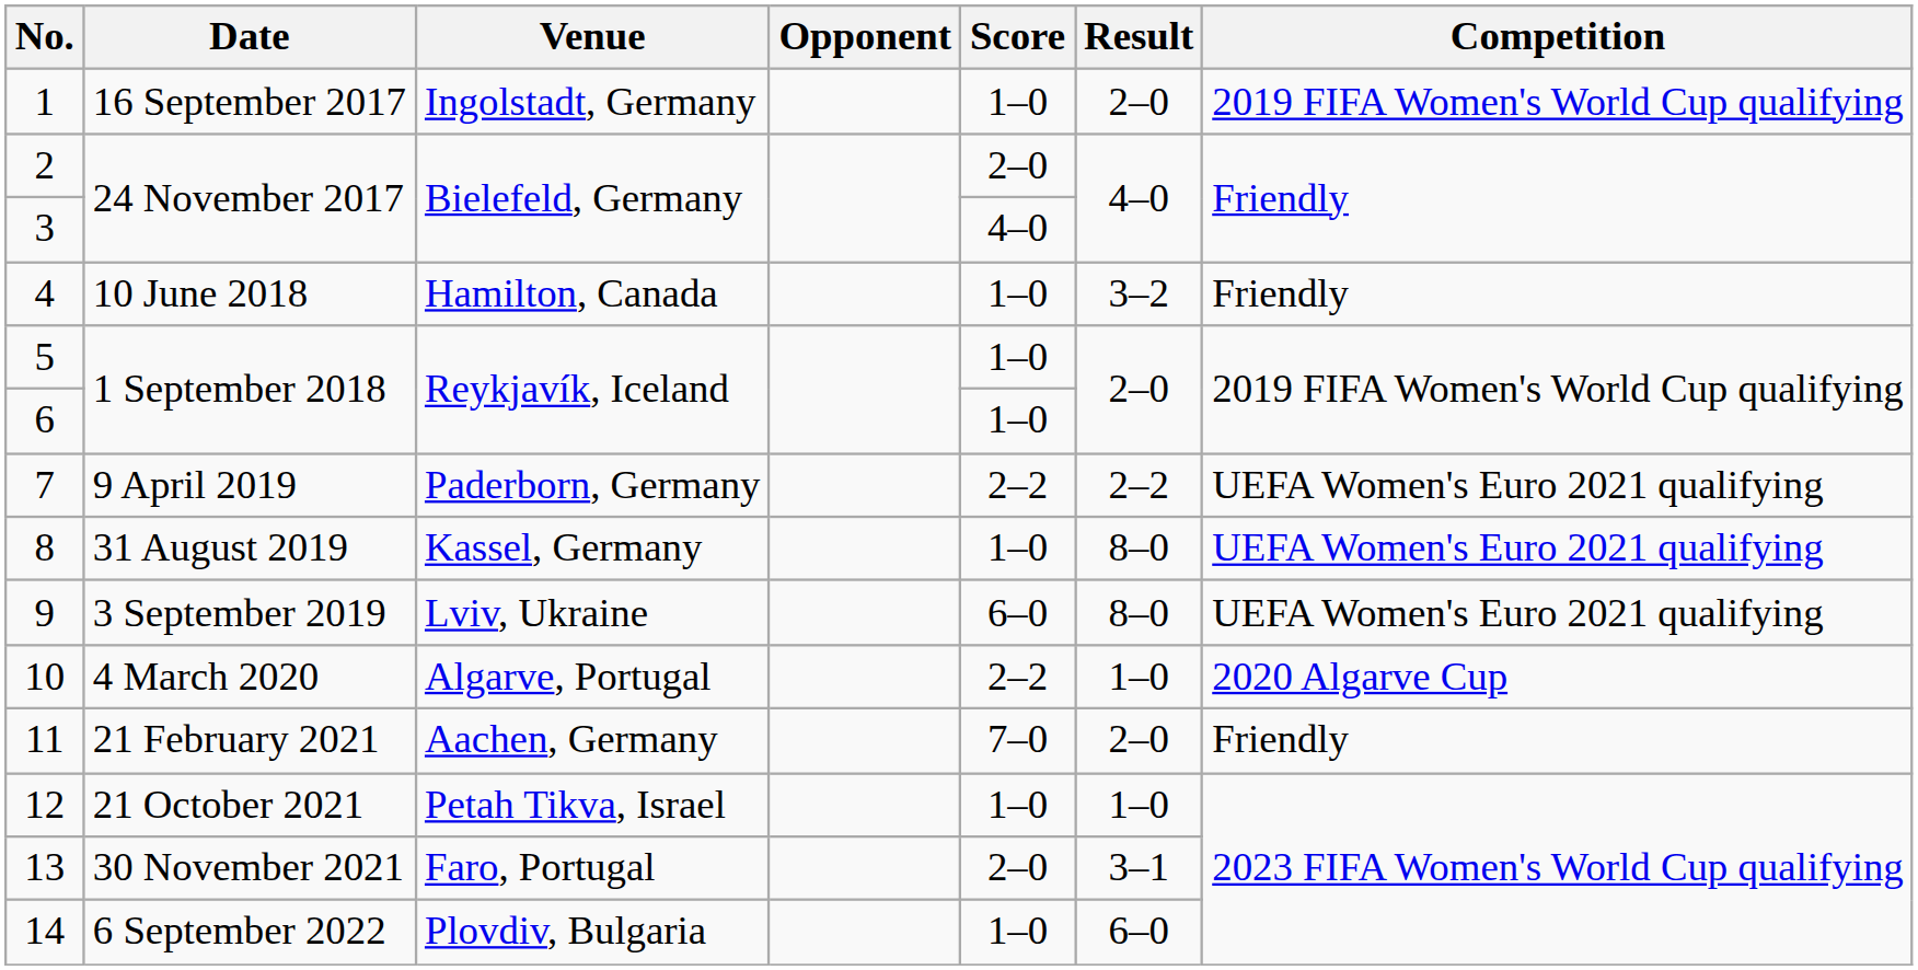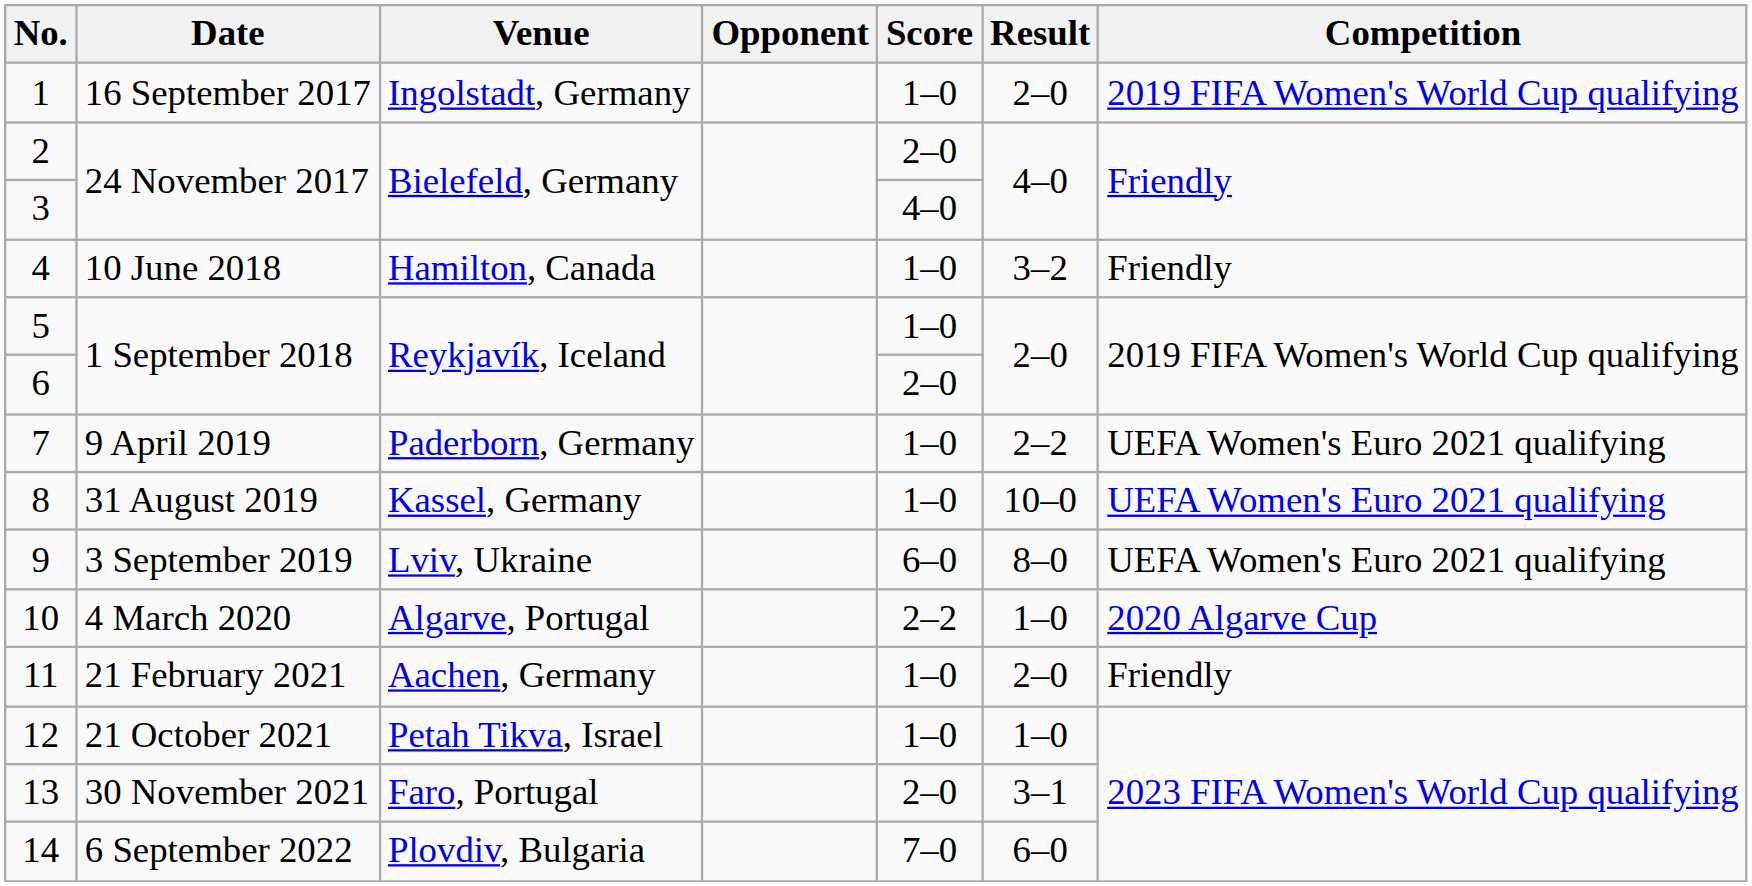6 | Score: 1–0 -> 2–0
7 | Score: 2–2 -> 1–0
8 | Result: 8–0 -> 10–0
11 | Score: 7–0 -> 1–0
14 | Score: 1–0 -> 7–0
